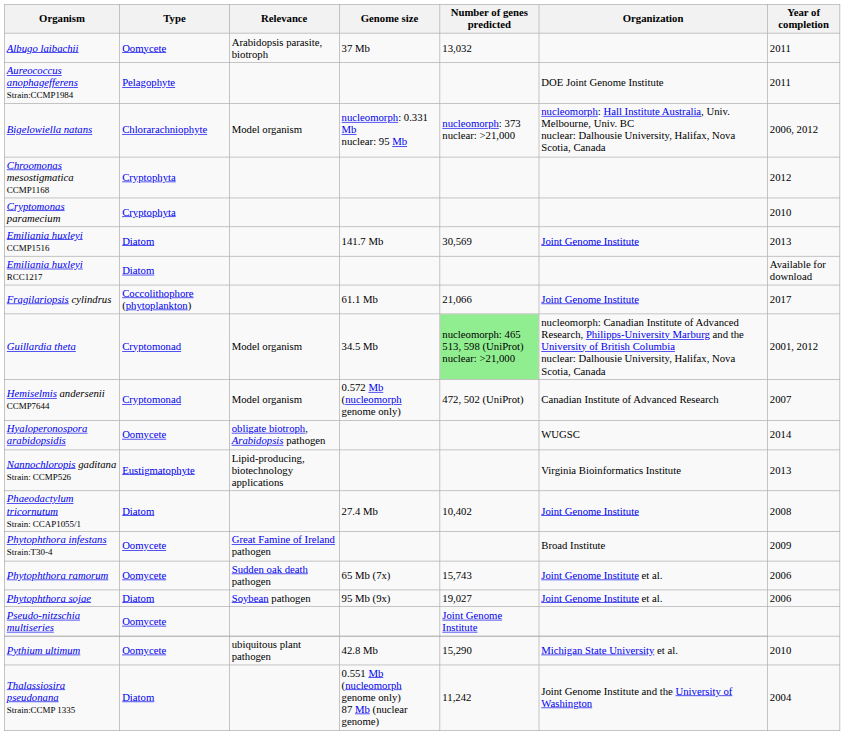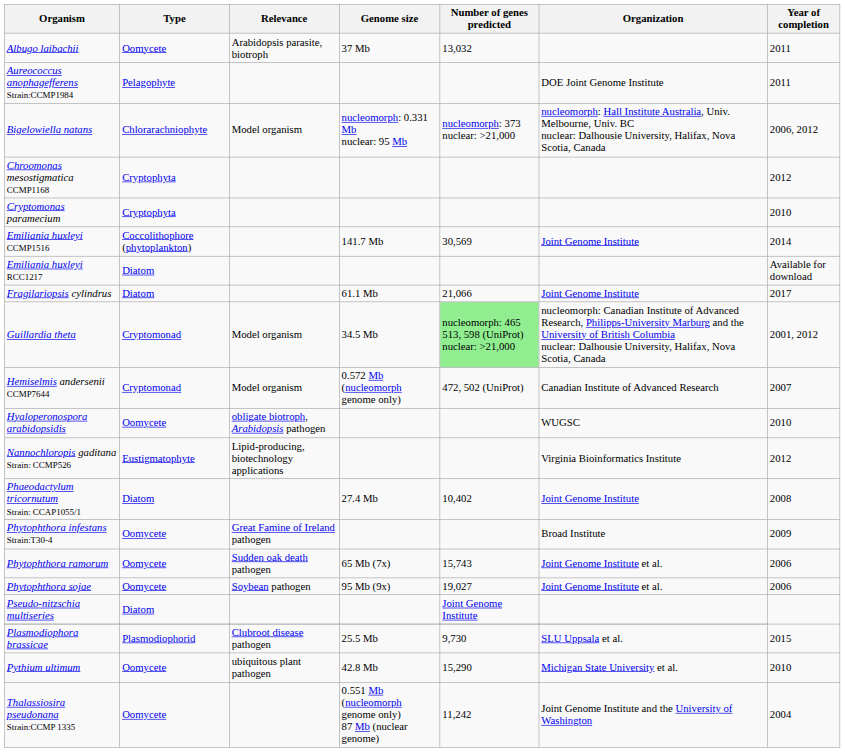Emiliania huxleyi CCMP1516 | Type: Diatom -> Coccolithophore (phytoplankton)
Emiliania huxleyi CCMP1516 | Year of completion: 2013 -> 2014
Fragilariopsis cylindrus | Type: Coccolithophore (phytoplankton) -> Diatom
Hyaloperonospora arabidopsidis | Year of completion: 2014 -> 2010
Nannochloropis gaditana Strain: CCMP526 | Year of completion: 2013 -> 2012
Phytophthora sojae | Type: Diatom -> Oomycete
Pseudo-nitzschia multiseries | Type: Oomycete -> Diatom
+ row: Plasmodiophora brassicae | Plasmodiophorid | Clubroot disease pathogen | 25.5 Mb | 9,730 | SLU Uppsala et al. | 2015
Thalassiosira pseudonana Strain:CCMP 1335 | Type: Diatom -> Oomycete
